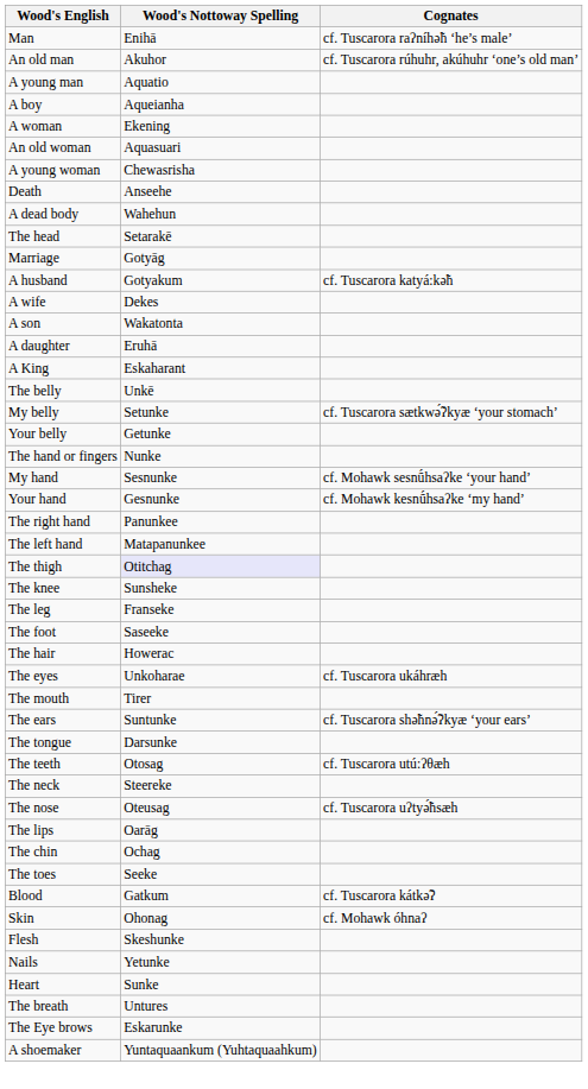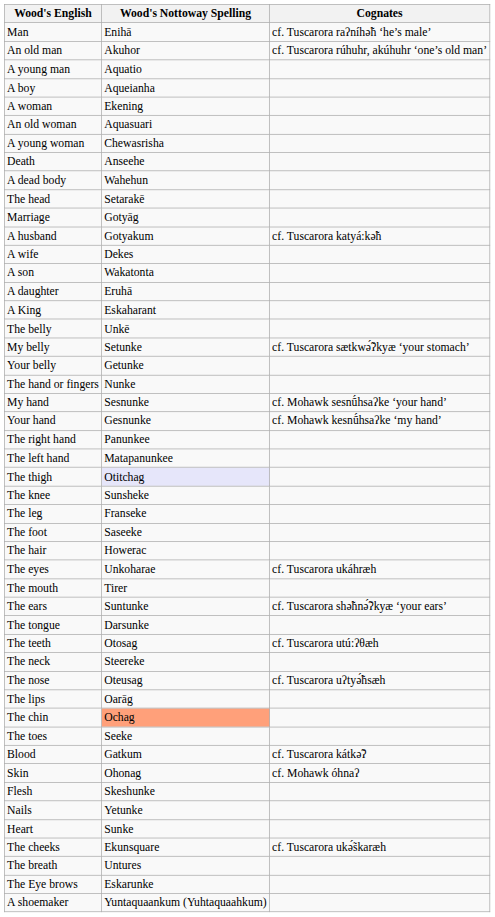The chin | Wood's Nottoway Spelling: no background -> lightsalmon background
+ row: The cheeks | Ekunsquare | cf. Tuscarora ukə̃́skaræh
